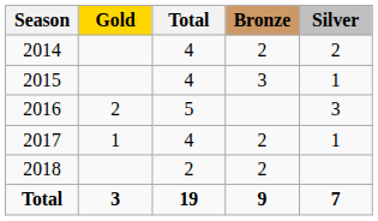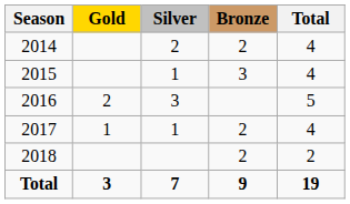columns swapped: Silver <-> Total
